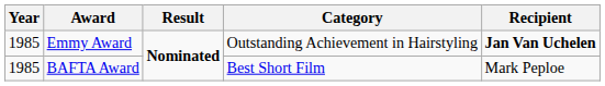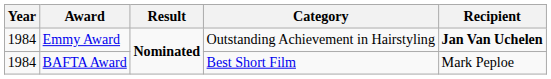Emmy Award | Year: 1985 -> 1984
BAFTA Award | Year: 1985 -> 1984
